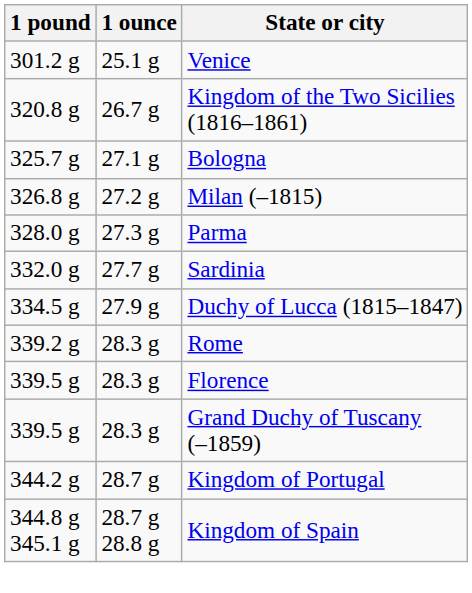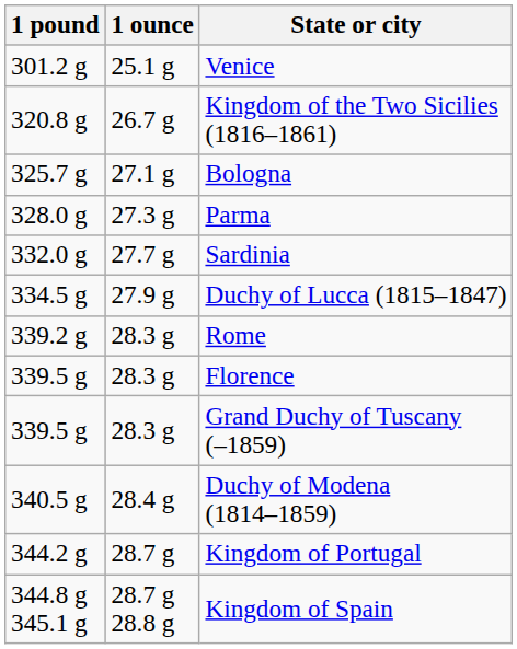- row: 326.8 g | 27.2 g | Milan (–1815)
+ row: 340.5 g | 28.4 g | Duchy of Modena (1814–1859)
